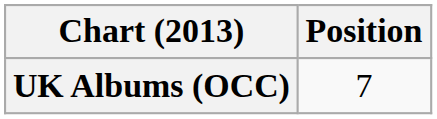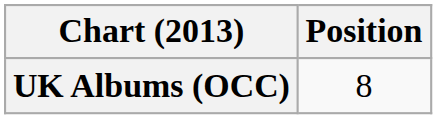UK Albums (OCC) | Position: 7 -> 8
